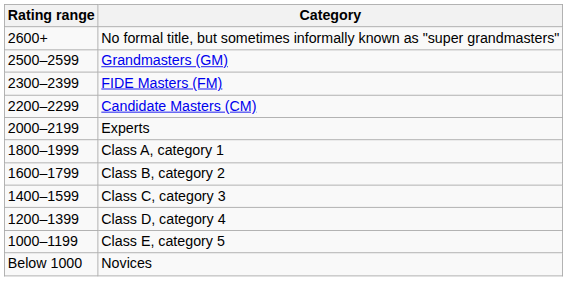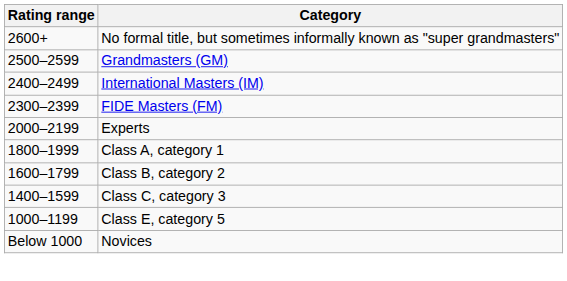+ row: 2400–2499 | International Masters (IM)
- row: 2200–2299 | Candidate Masters (CM)
- row: 1200–1399 | Class D, category 4
